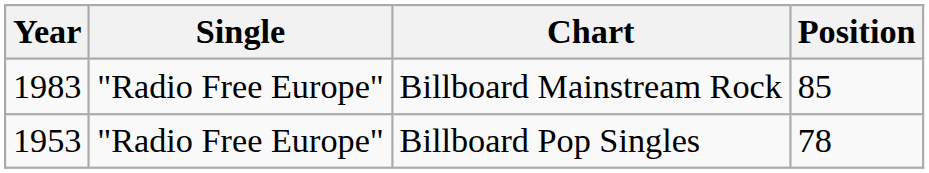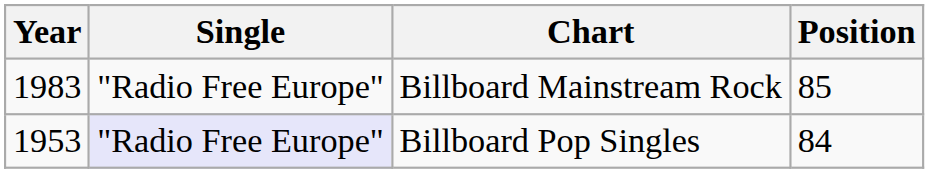Billboard Pop Singles | Single: no background -> lavender background
Billboard Pop Singles | Position: 78 -> 84
